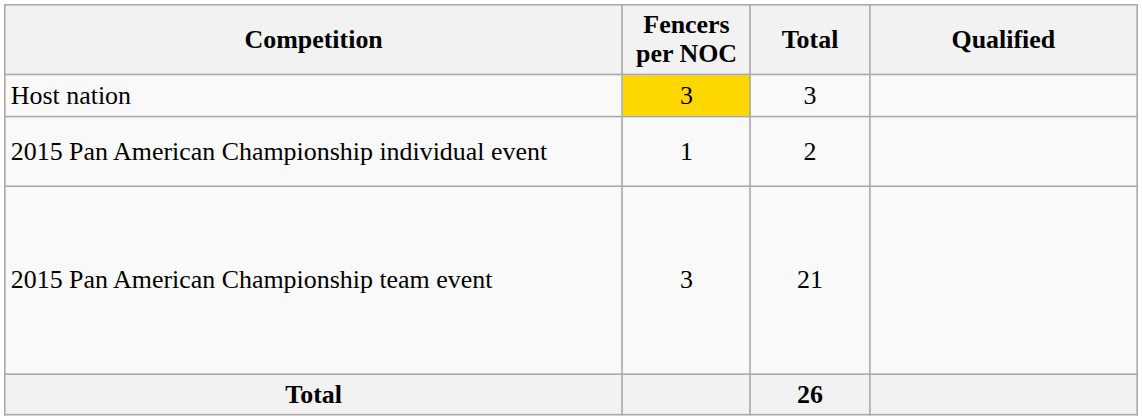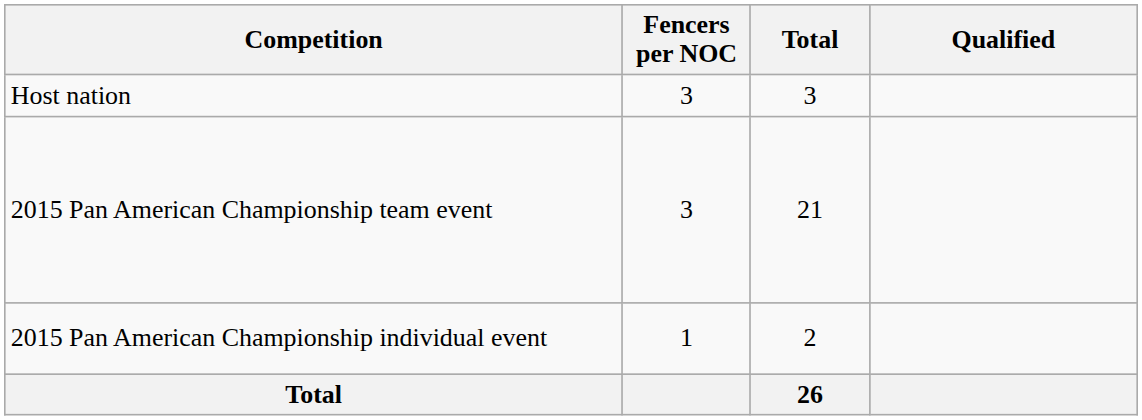Host nation | Fencers per NOC: gold background -> no background
rows swapped: 2015 Pan American Championship team event <-> 2015 Pan American Championship individual event
